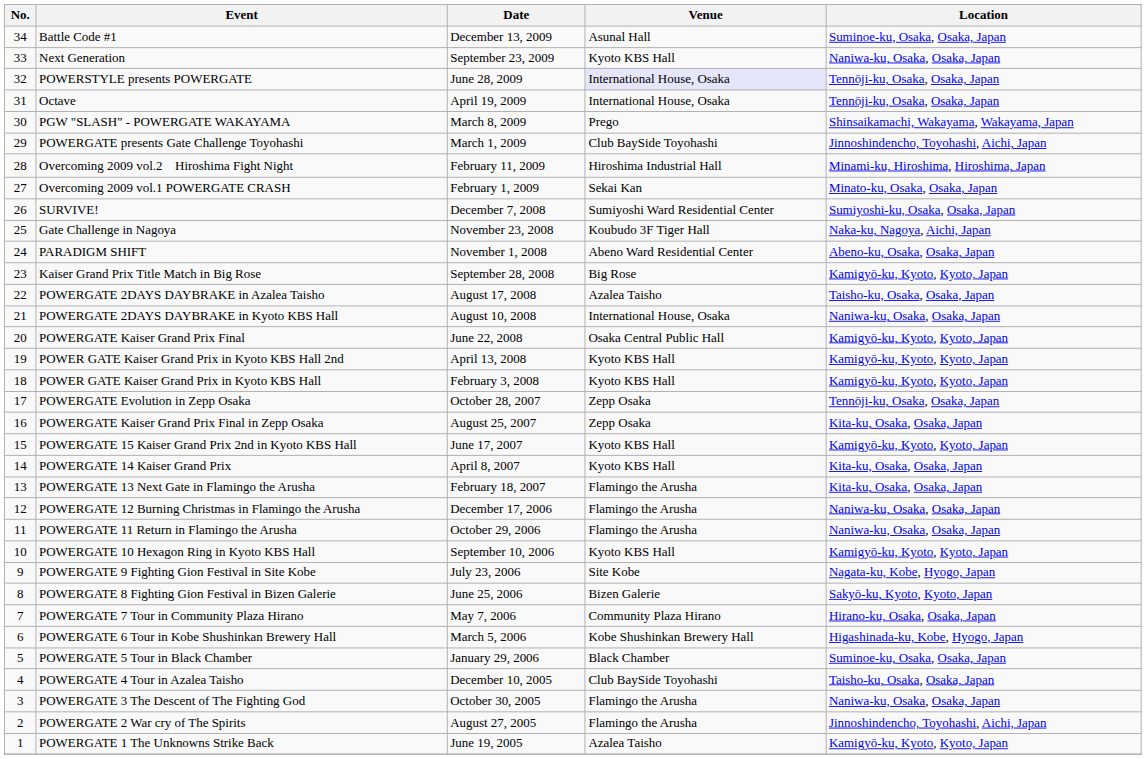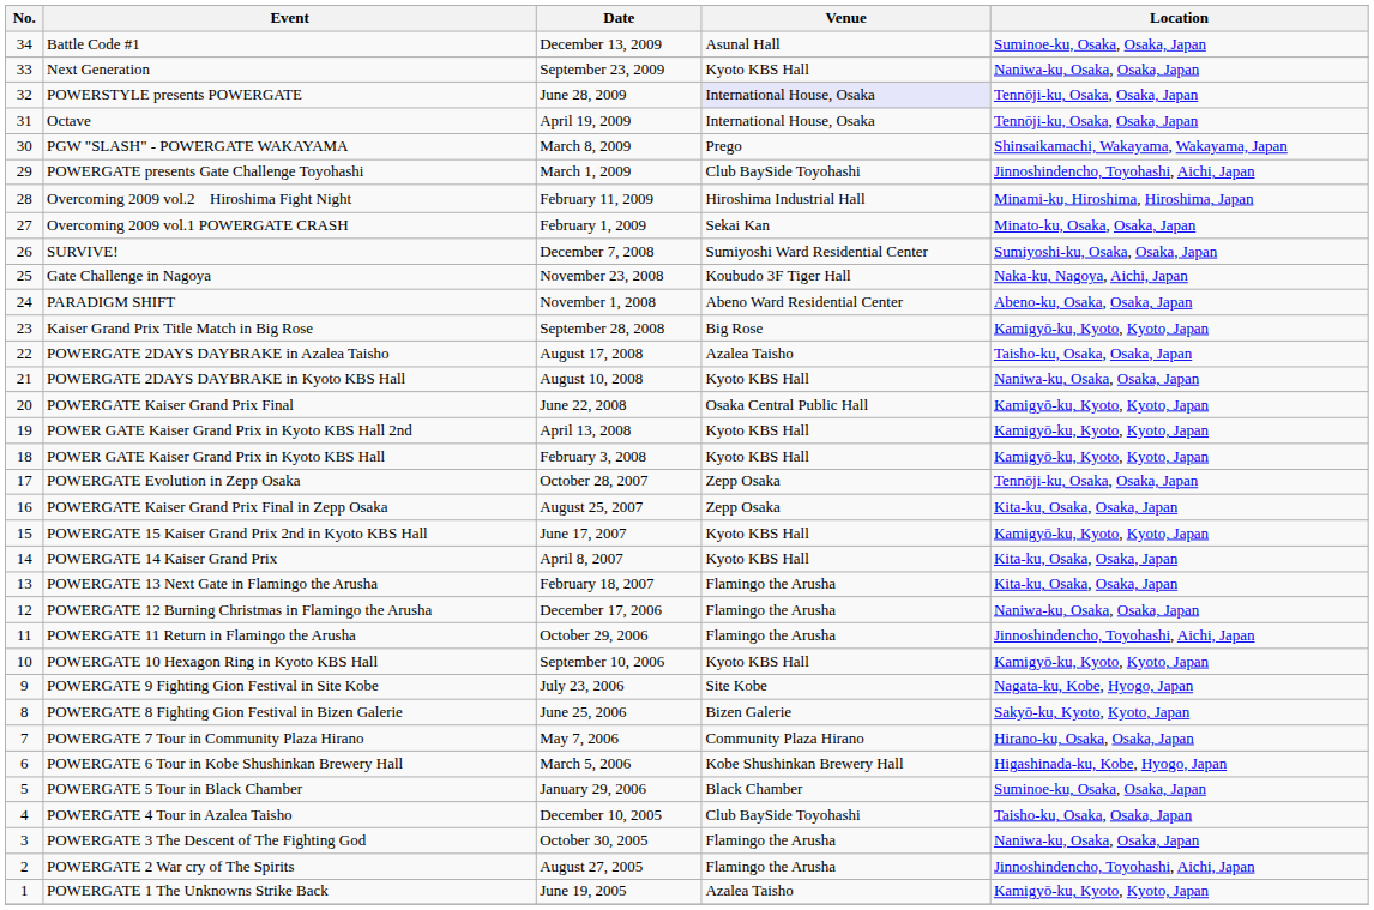POWERGATE 2DAYS DAYBRAKE in Kyoto KBS Hall | Venue: International House, Osaka -> Kyoto KBS Hall
POWERGATE 11 Return in Flamingo the Arusha | Location: Naniwa-ku, Osaka, Osaka, Japan -> Jinnoshindencho, Toyohashi, Aichi, Japan
